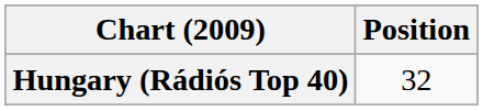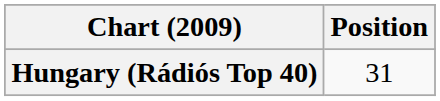Hungary (Rádiós Top 40) | Position: 32 -> 31
